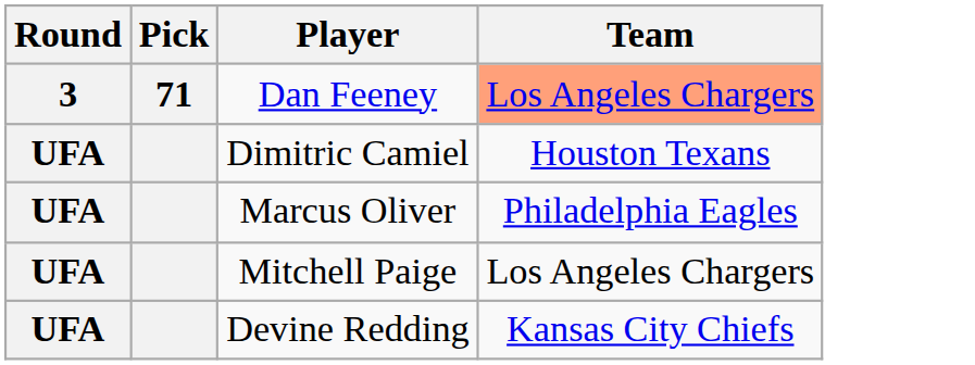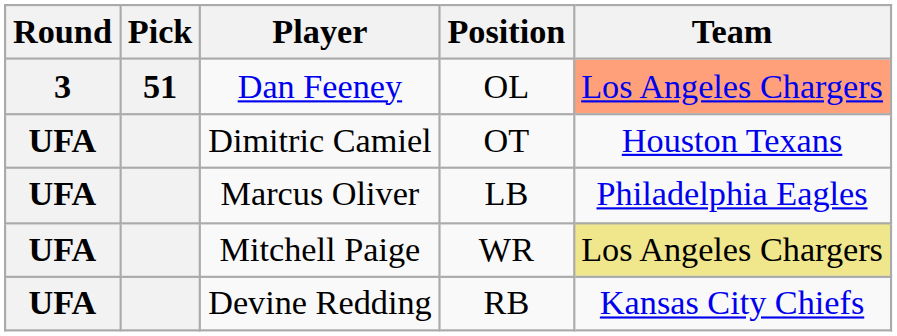+ column: Position | OL | OT | LB | WR | RB
Dan Feeney | Pick: 71 -> 51
Mitchell Paige | Team: no background -> khaki background
